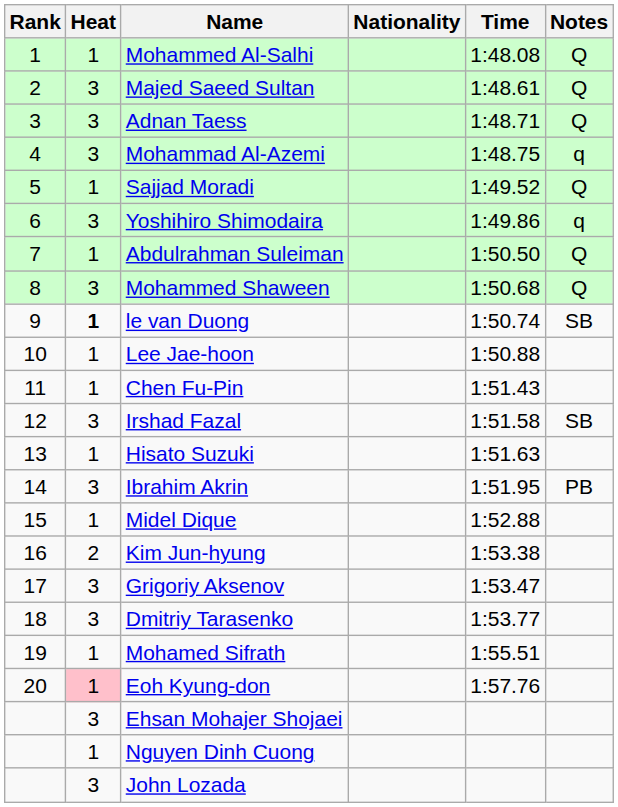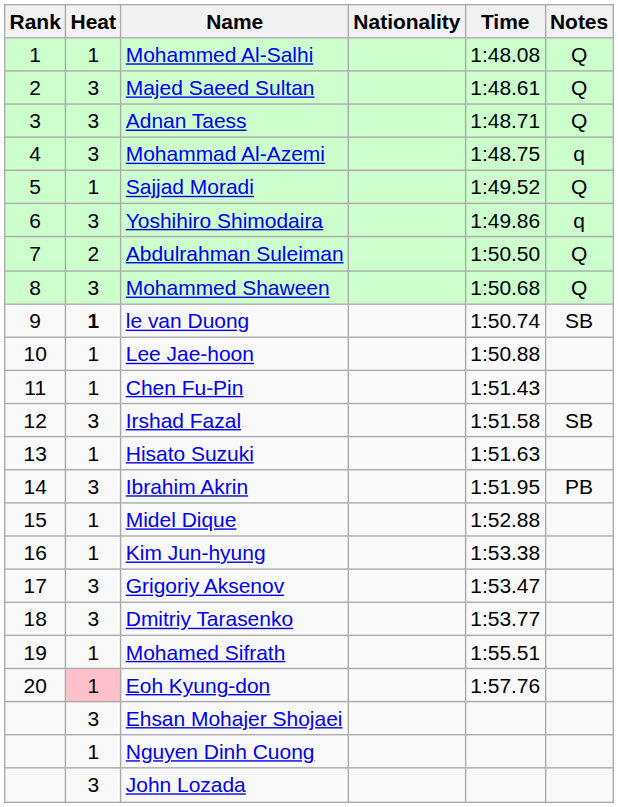Abdulrahman Suleiman | Heat: 1 -> 2
Kim Jun-hyung | Heat: 2 -> 1
